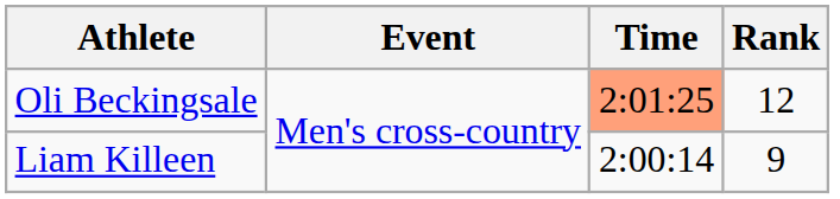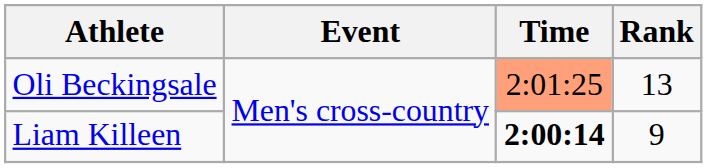Oli Beckingsale | Rank: 12 -> 13
Liam Killeen | Time: normal -> bold
